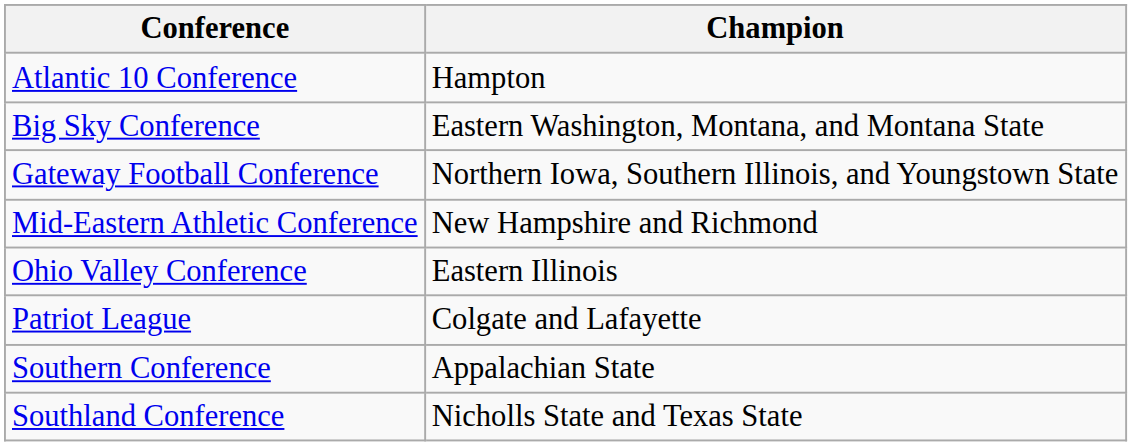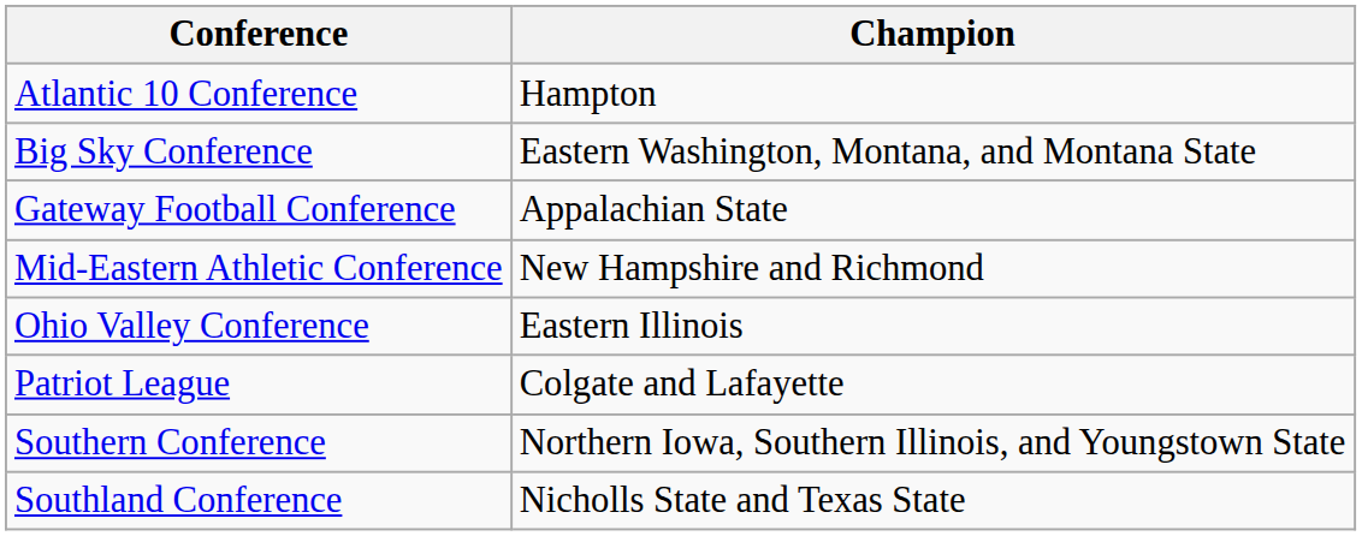Gateway Football Conference | Champion: Northern Iowa, Southern Illinois, and Youngstown State -> Appalachian State
Southern Conference | Champion: Appalachian State -> Northern Iowa, Southern Illinois, and Youngstown State
